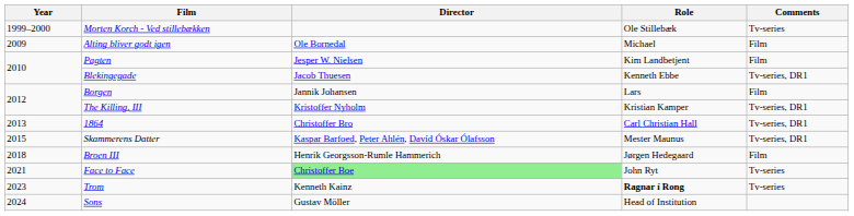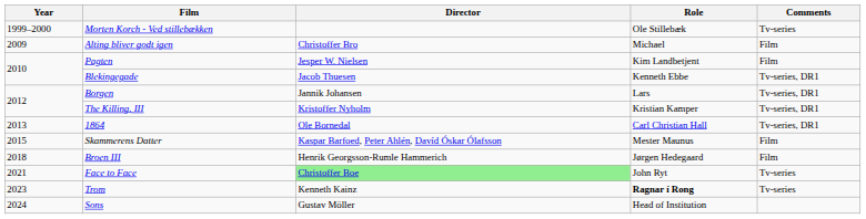Alting bliver godt igen | Director: Ole Bornedal -> Christoffer Bro
Borgen | Comments: Film -> Tv-series, DR1
1864 | Director: Christoffer Bro -> Ole Bornedal
Skammerens Datter | Comments: Tv-series, DR1 -> Film
